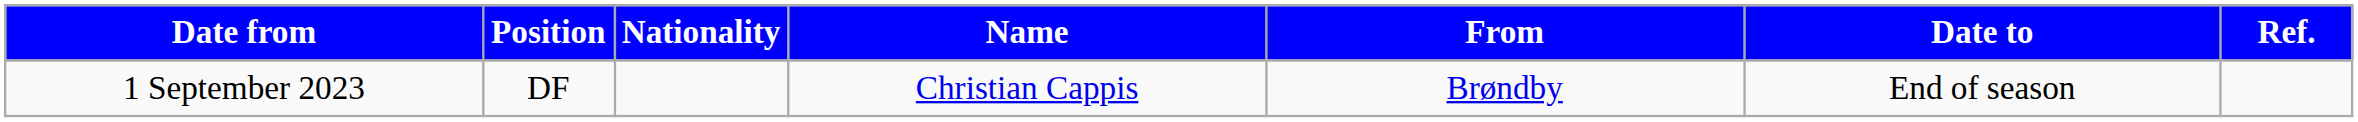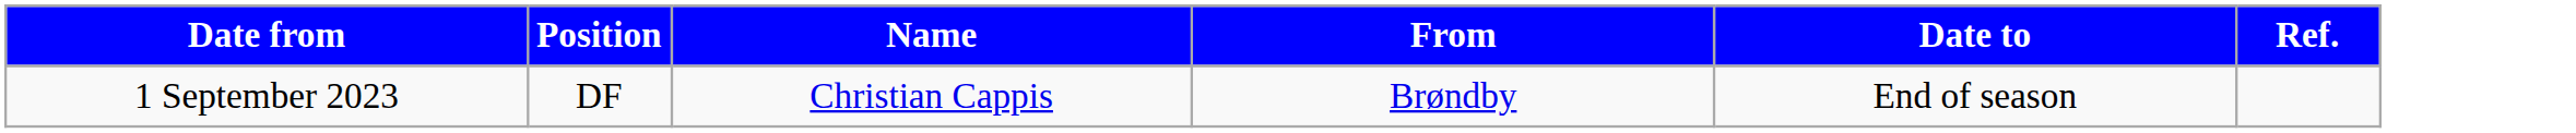- column: Nationality
